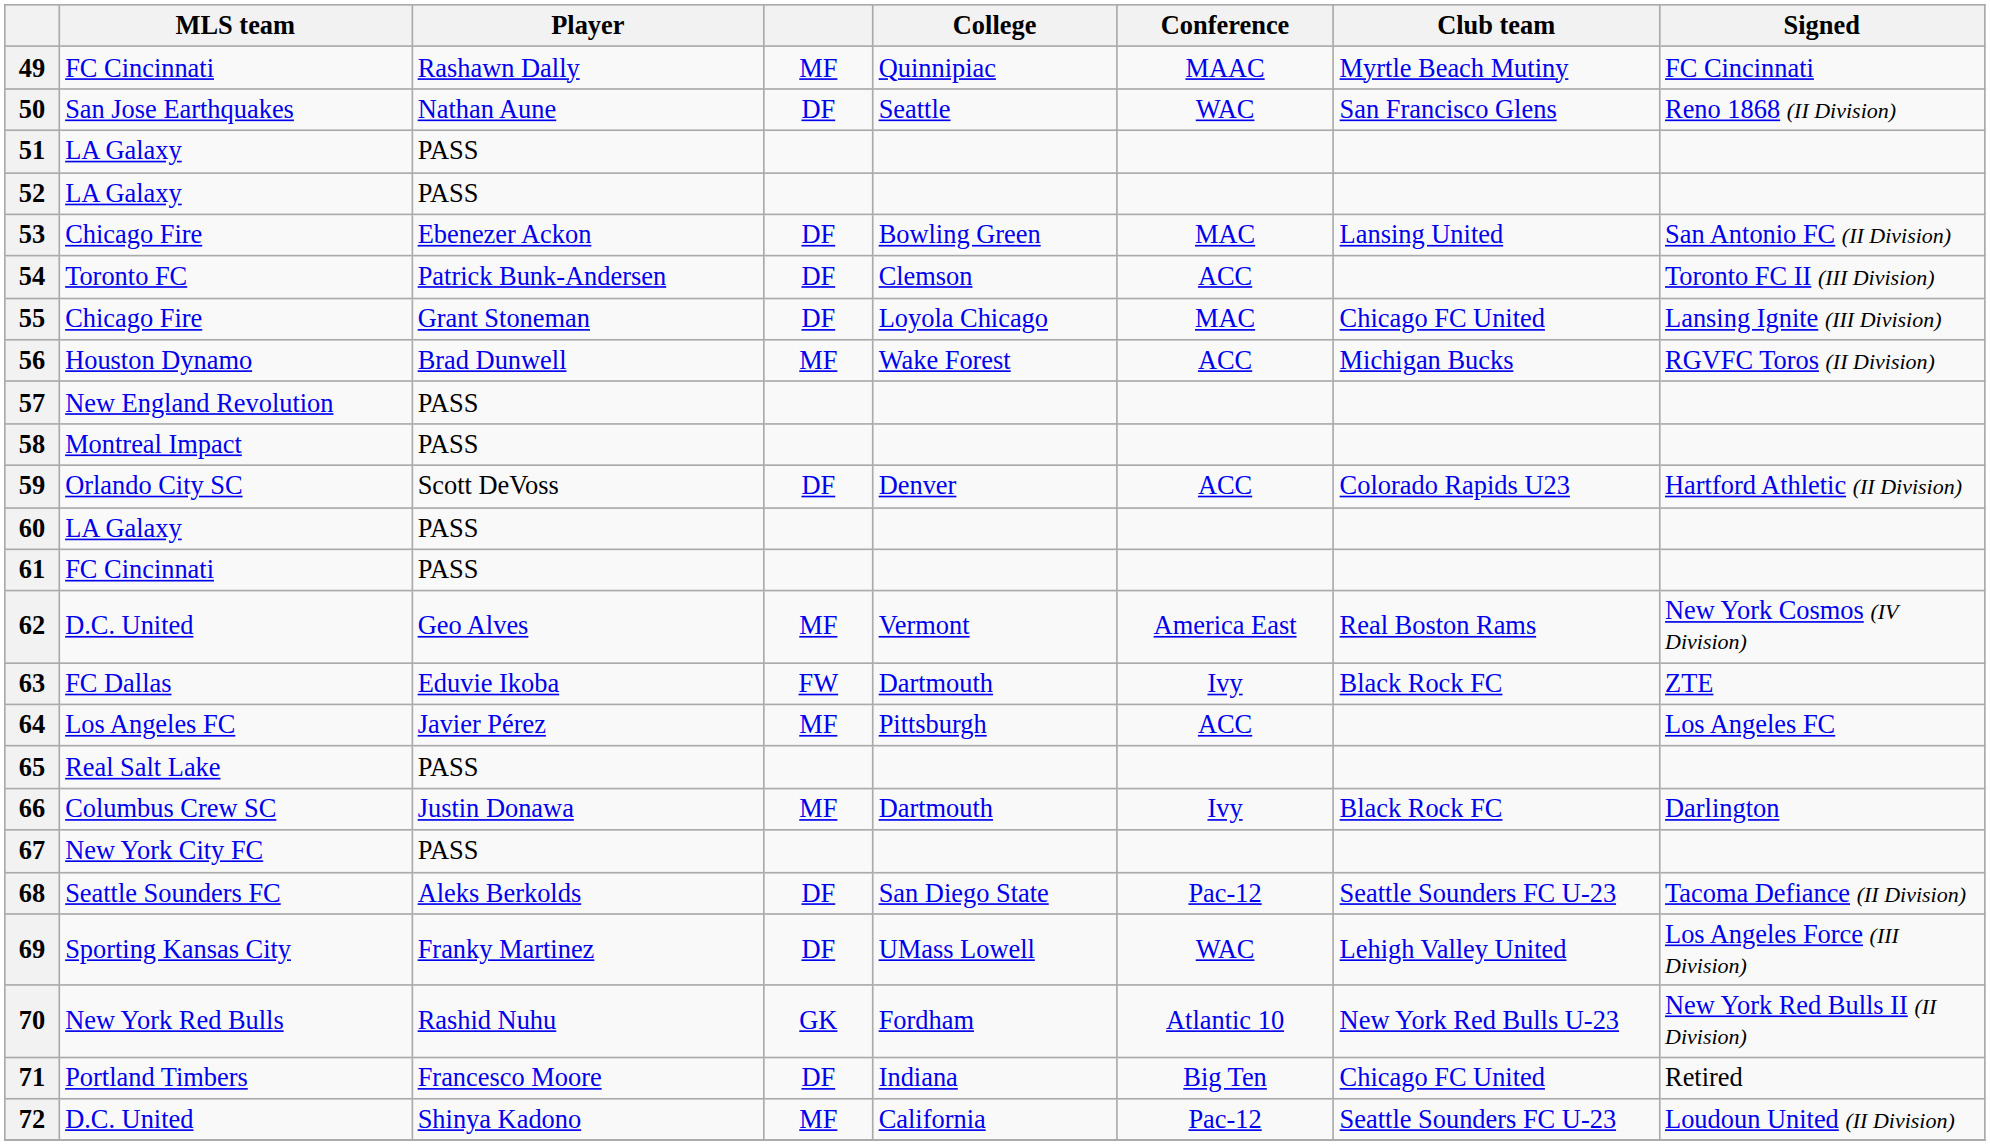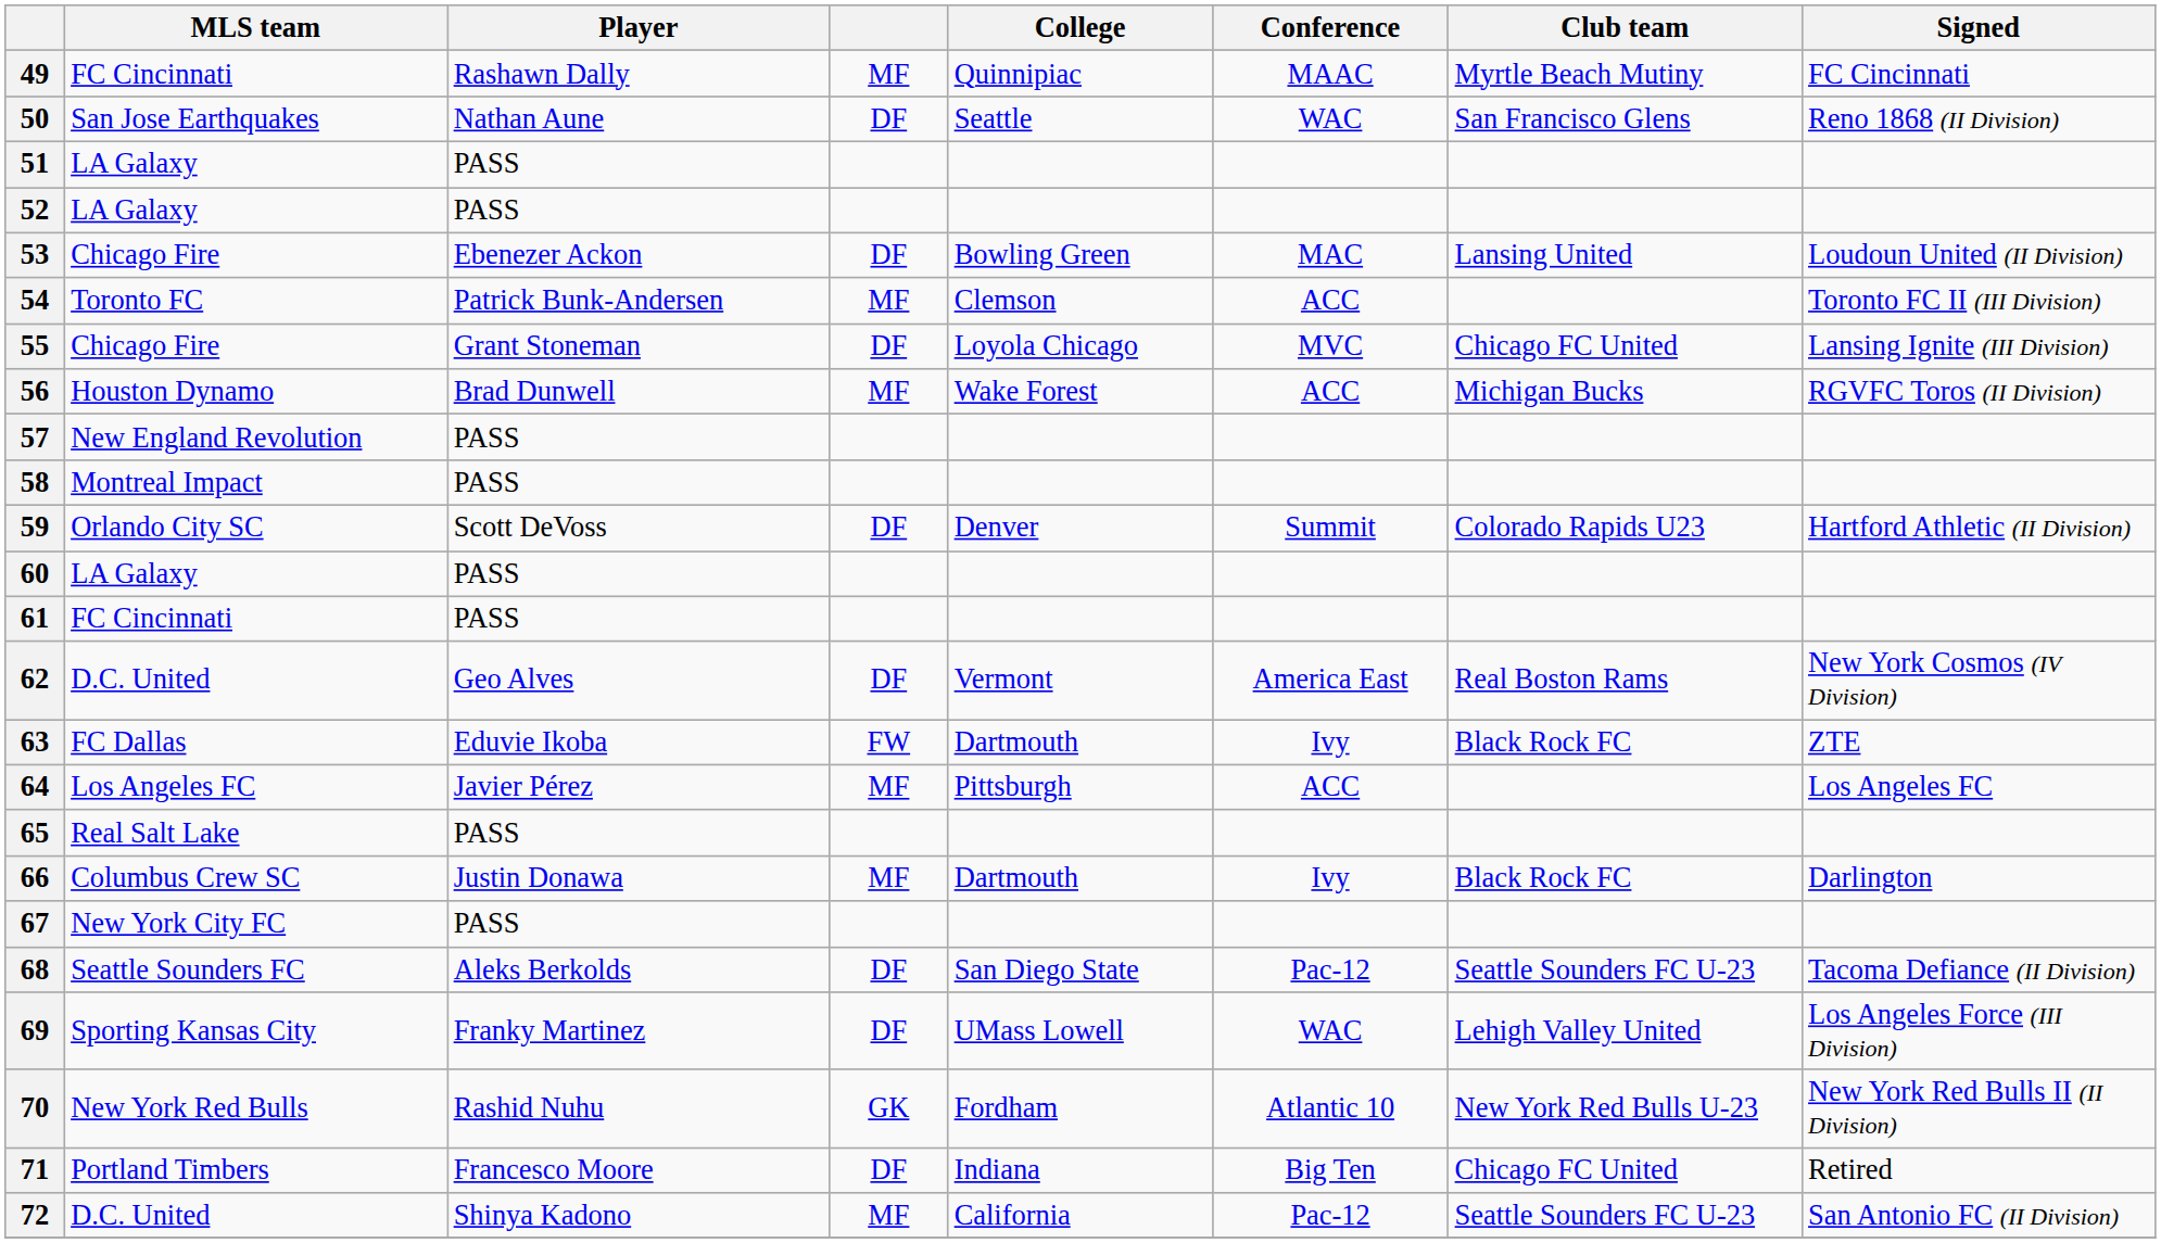53 | Signed: San Antonio FC (II Division) -> Loudoun United (II Division)
54 | column 4: DF -> MF
55 | Conference: MAC -> MVC
59 | Conference: ACC -> Summit
62 | column 4: MF -> DF
72 | Signed: Loudoun United (II Division) -> San Antonio FC (II Division)
